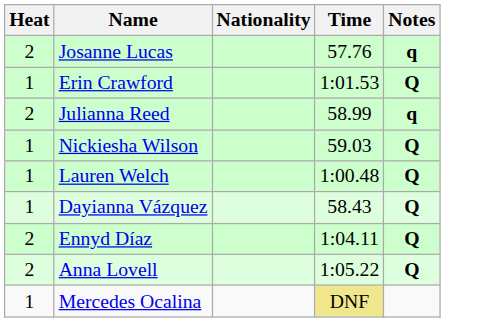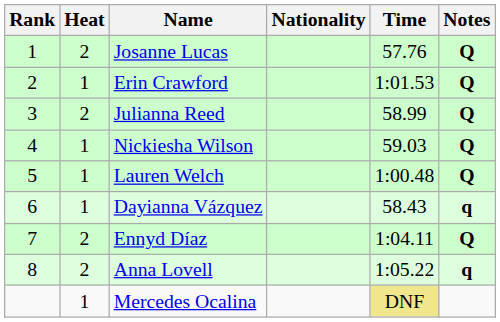+ column: Rank | 1 | 2 | 3 | 4 | 5 | 6 | 7 | 8
Josanne Lucas | Notes: q -> Q
Julianna Reed | Notes: q -> Q
Dayianna Vázquez | Notes: Q -> q
Anna Lovell | Notes: Q -> q
